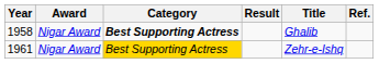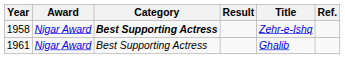1958 | Title: Ghalib -> Zehr-e-Ishq
1961 | Category: gold background -> no background
1961 | Title: Zehr-e-Ishq -> Ghalib
